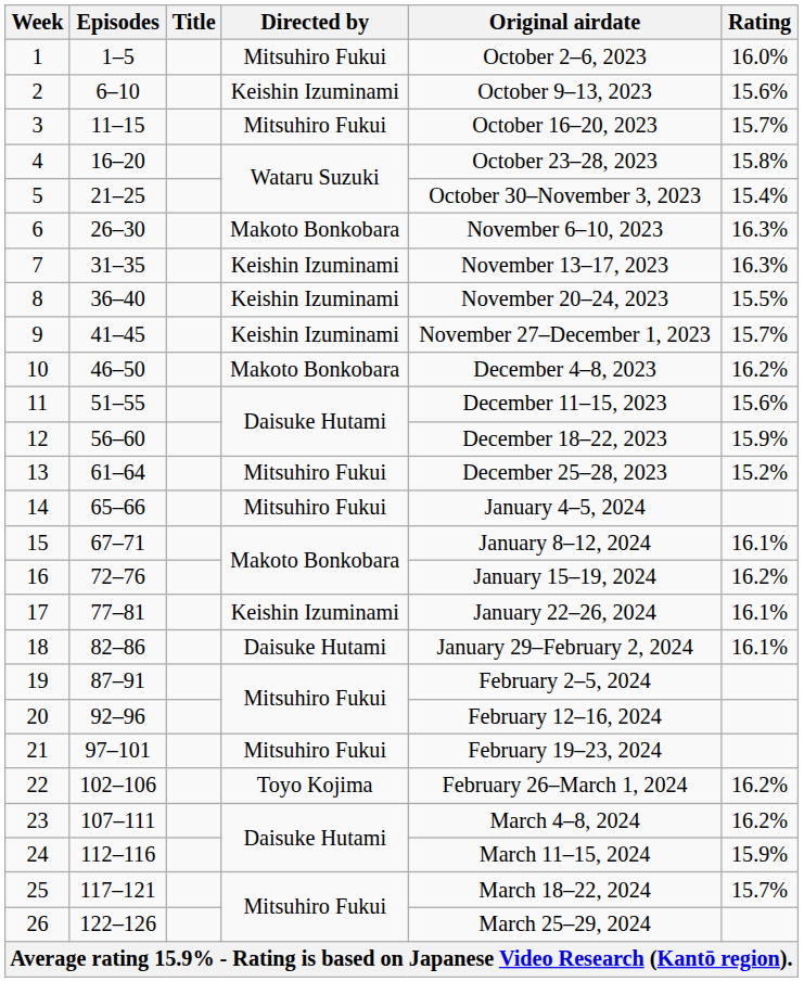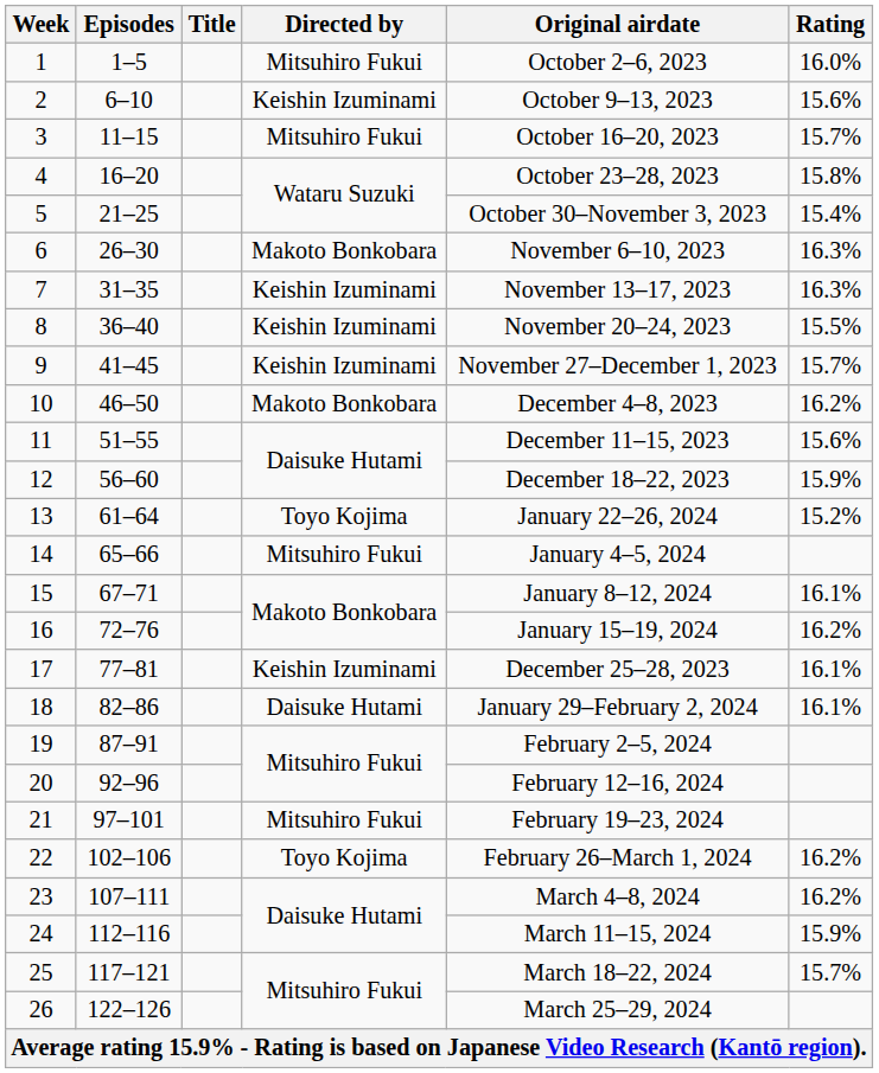13 | Directed by: Mitsuhiro Fukui -> Toyo Kojima
13 | Original airdate: December 25–28, 2023 -> January 22–26, 2024
17 | Original airdate: January 22–26, 2024 -> December 25–28, 2023
